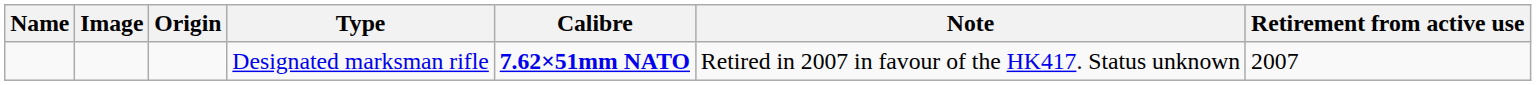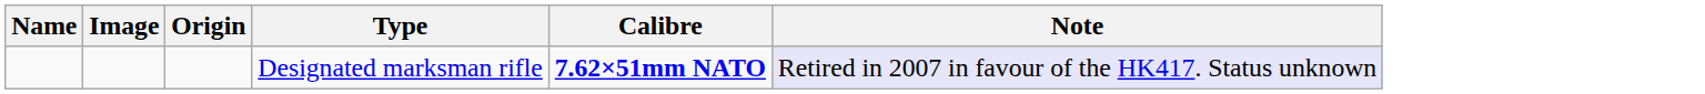- column: Retirement from active use | 2007
Designated marksman rifle | Note: no background -> lavender background
